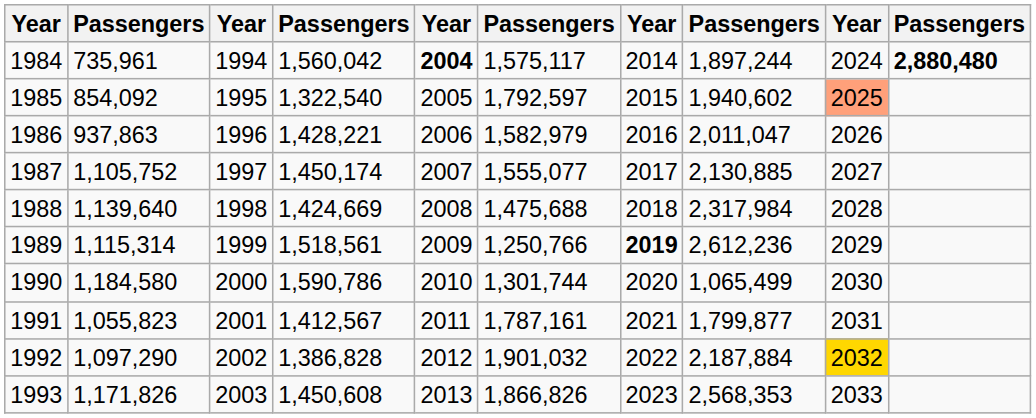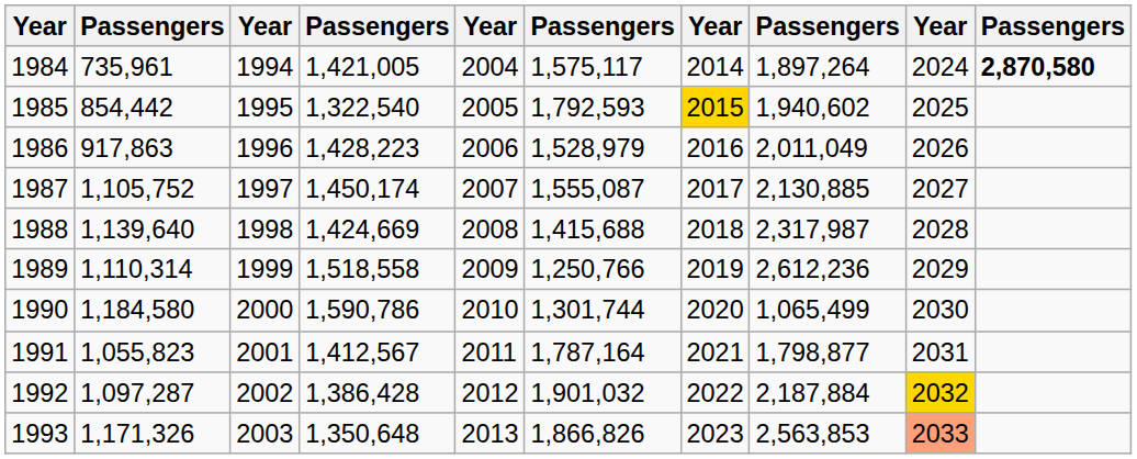1984 | column 4: 1,560,042 -> 1,421,005
1984 | column 5: bold -> normal
1984 | column 8: 1,897,244 -> 1,897,264
1984 | column 10: 2,880,480 -> 2,870,580
1985 | column 2: 854,092 -> 854,442
1985 | column 6: 1,792,597 -> 1,792,593
1985 | column 7: no background -> gold background
1985 | column 9: lightsalmon background -> no background
1986 | column 2: 937,863 -> 917,863
1986 | column 4: 1,428,221 -> 1,428,223
1986 | column 6: 1,582,979 -> 1,528,979
1986 | column 8: 2,011,047 -> 2,011,049
1987 | column 6: 1,555,077 -> 1,555,087
1988 | column 6: 1,475,688 -> 1,415,688
1988 | column 8: 2,317,984 -> 2,317,987
1989 | column 2: 1,115,314 -> 1,110,314
1989 | column 4: 1,518,561 -> 1,518,558
1989 | column 7: bold -> normal
1991 | column 6: 1,787,161 -> 1,787,164
1991 | column 8: 1,799,877 -> 1,798,877
1992 | column 2: 1,097,290 -> 1,097,287
1992 | column 4: 1,386,828 -> 1,386,428
1993 | column 2: 1,171,826 -> 1,171,326
1993 | column 4: 1,450,608 -> 1,350,648
1993 | column 8: 2,568,353 -> 2,563,853
1993 | column 9: no background -> lightsalmon background
